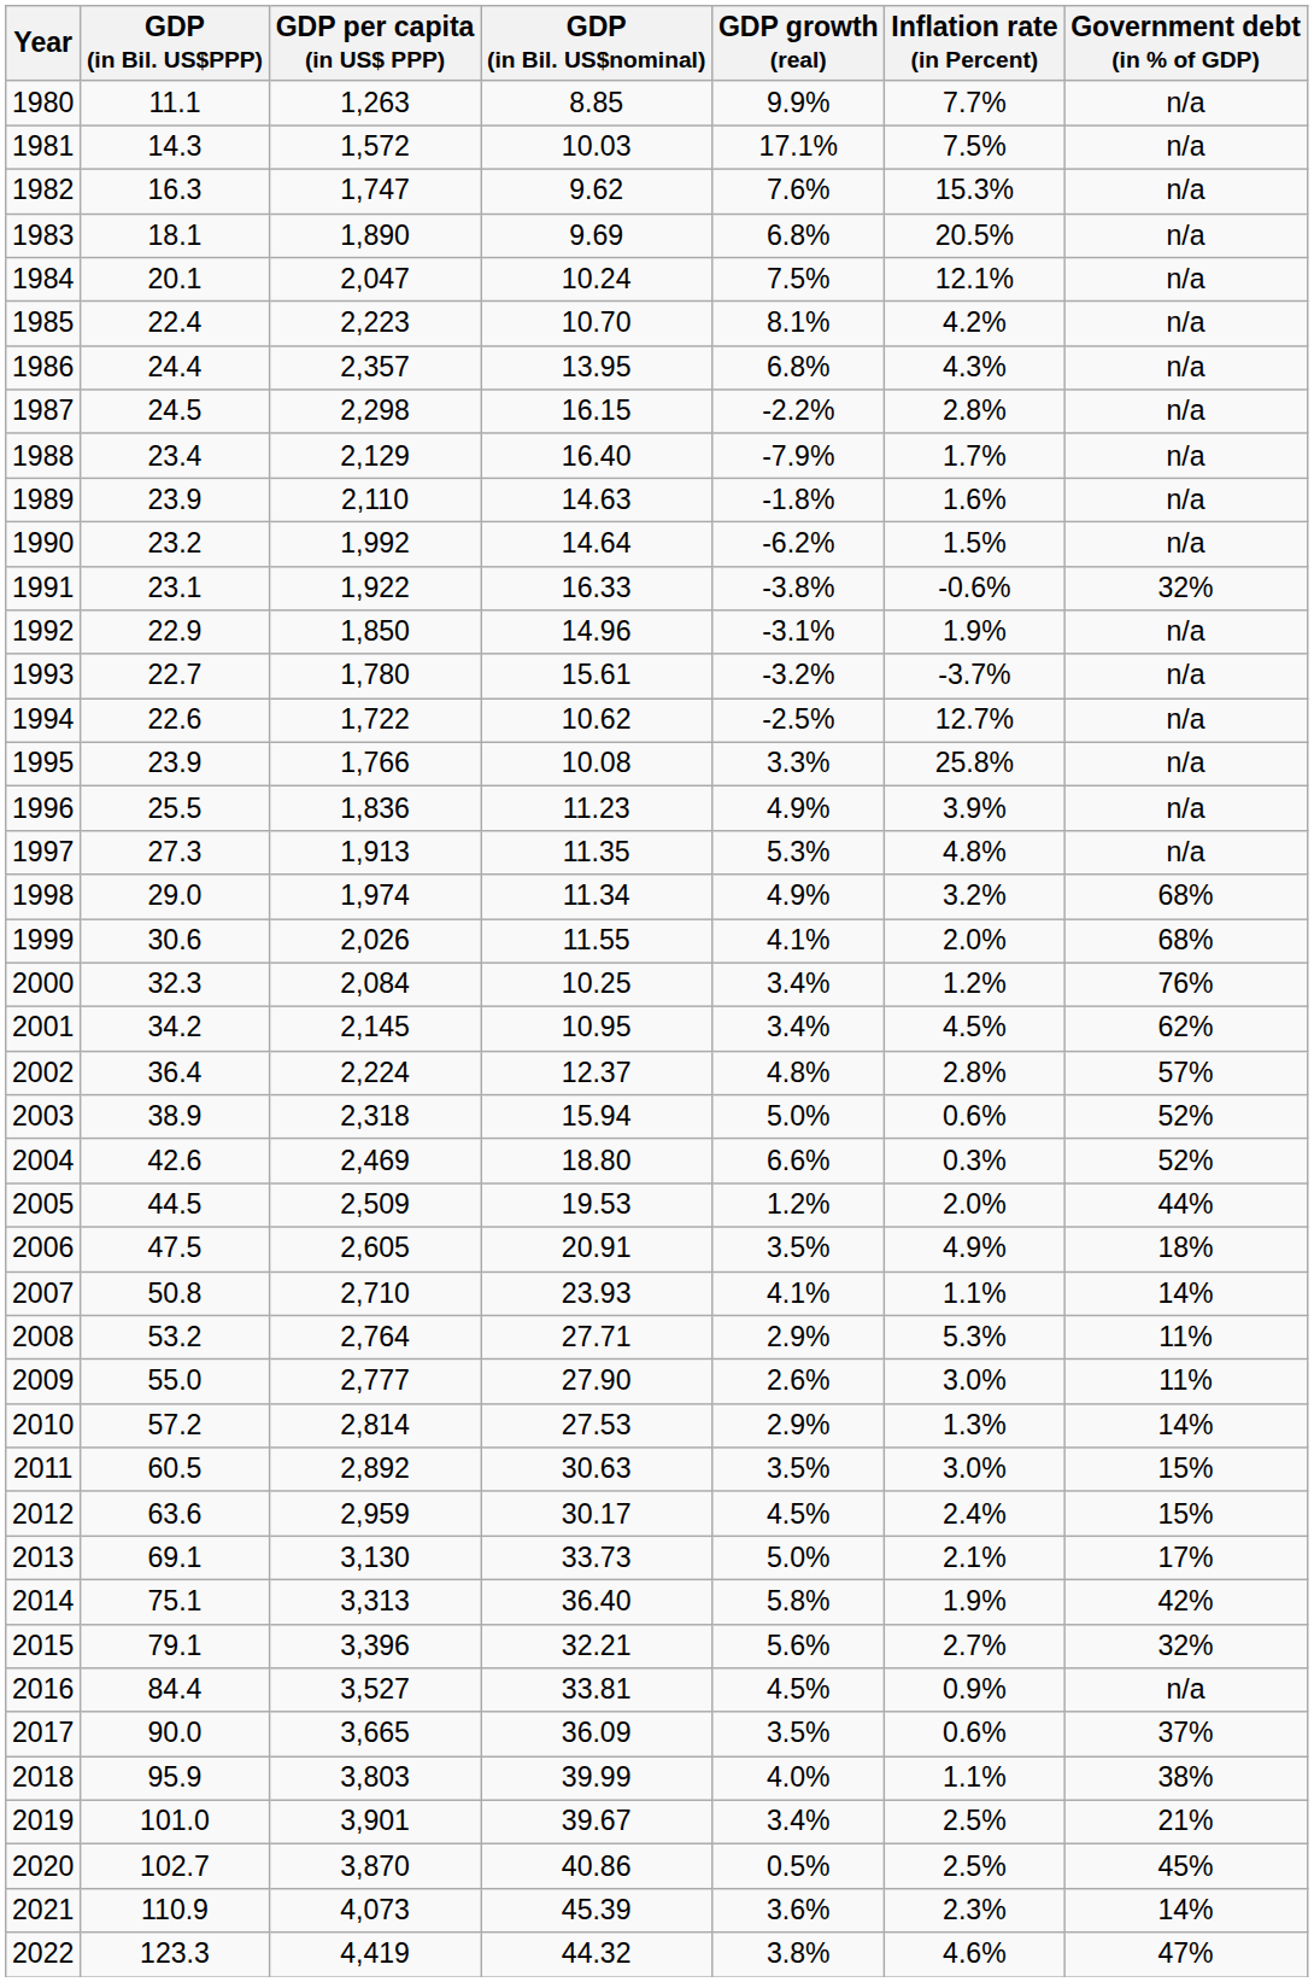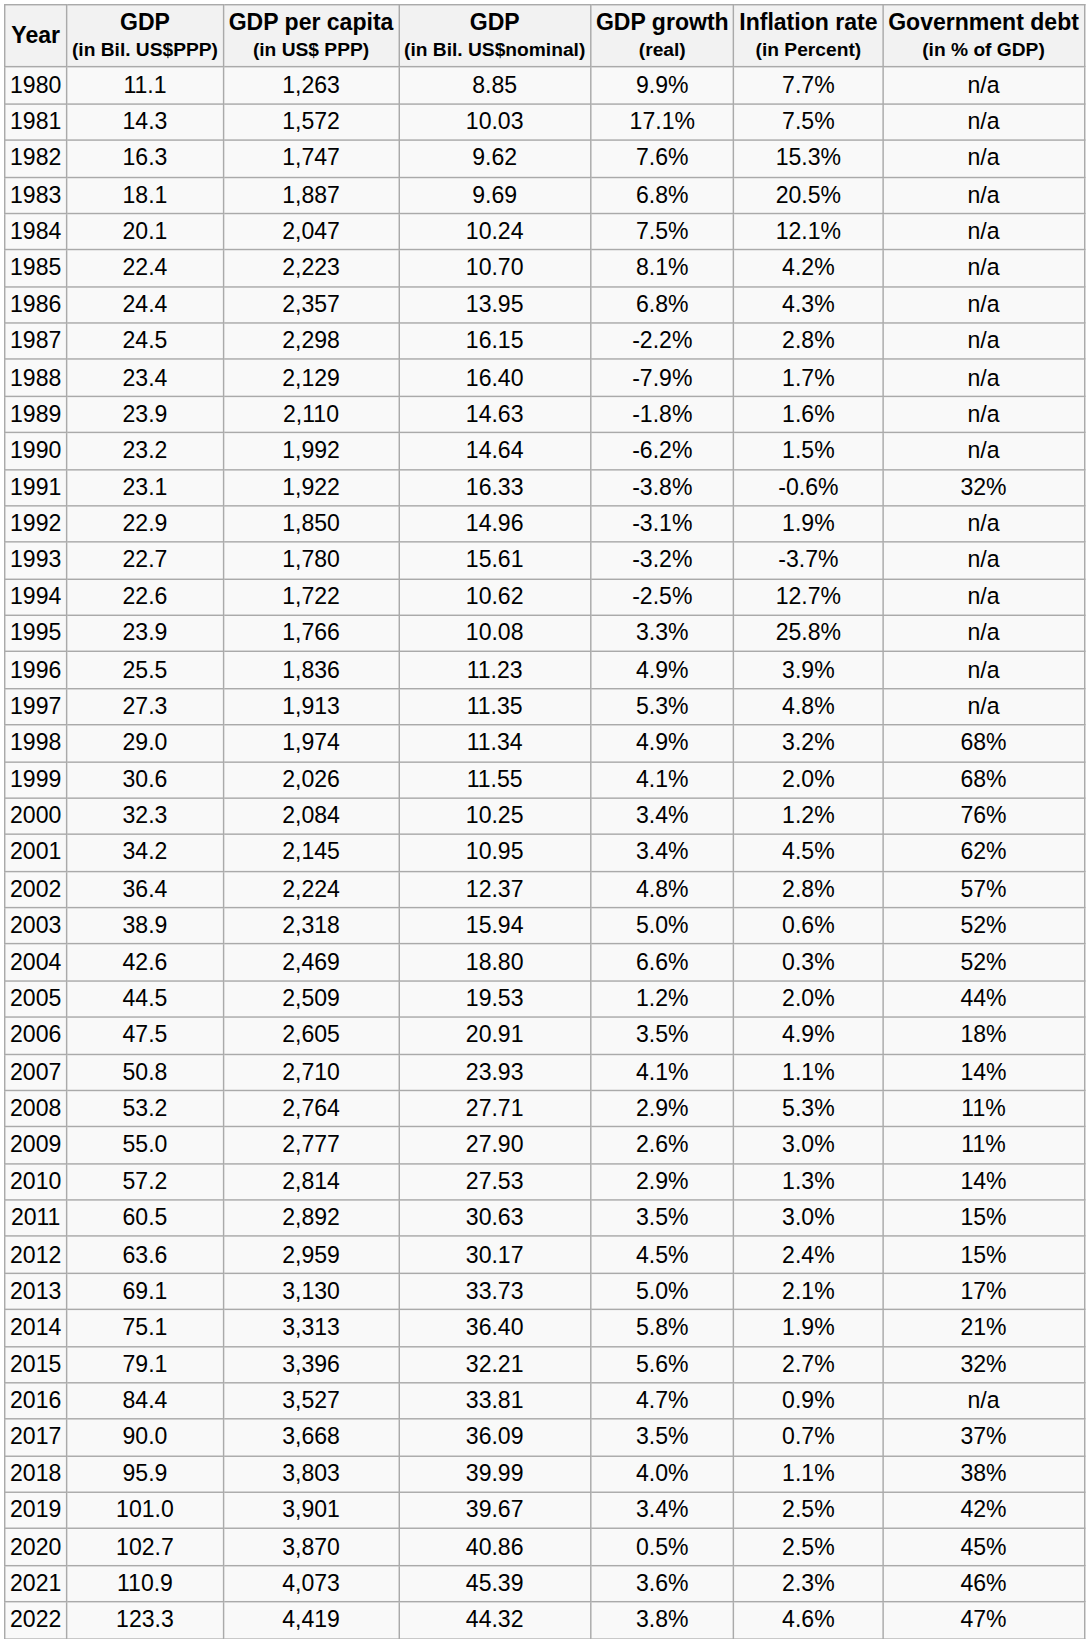1983 | GDP per capita (in US$ PPP): 1,890 -> 1,887
2014 | Government debt (in % of GDP): 42% -> 21%
2016 | GDP growth (real): 4.5% -> 4.7%
2017 | GDP per capita (in US$ PPP): 3,665 -> 3,668
2017 | Inflation rate (in Percent): 0.6% -> 0.7%
2019 | Government debt (in % of GDP): 21% -> 42%
2021 | Government debt (in % of GDP): 14% -> 46%
